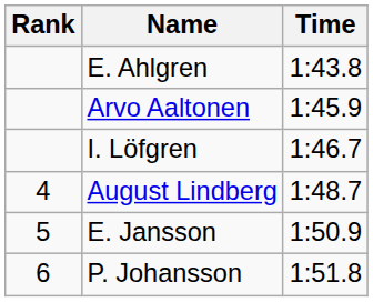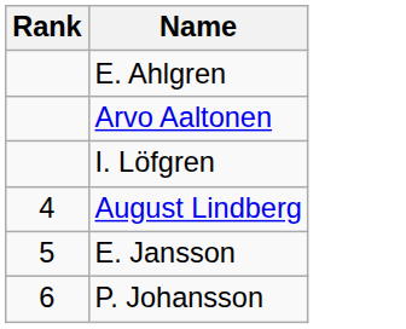- column: Time | 1:43.8 | 1:45.9 | 1:46.7 | 1:48.7 | 1:50.9 | 1:51.8
